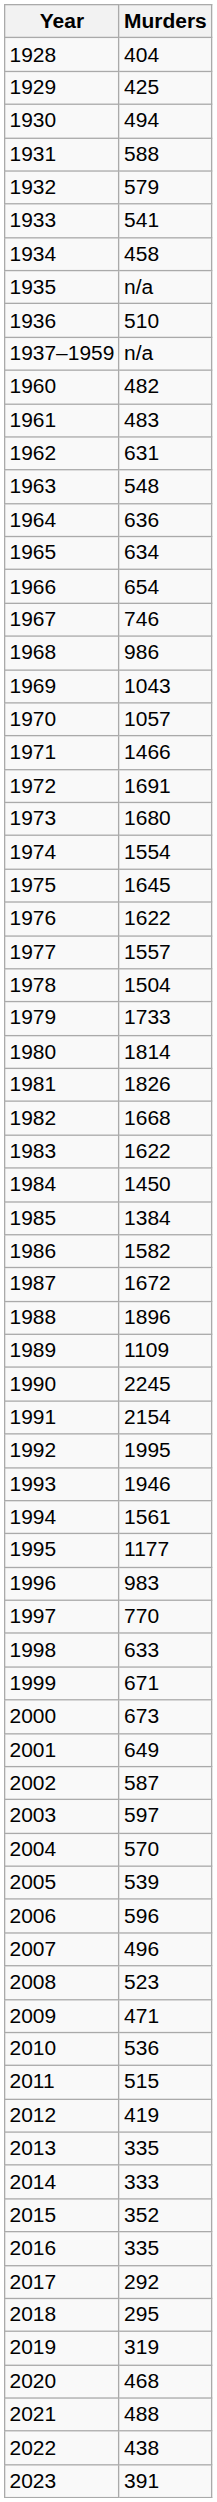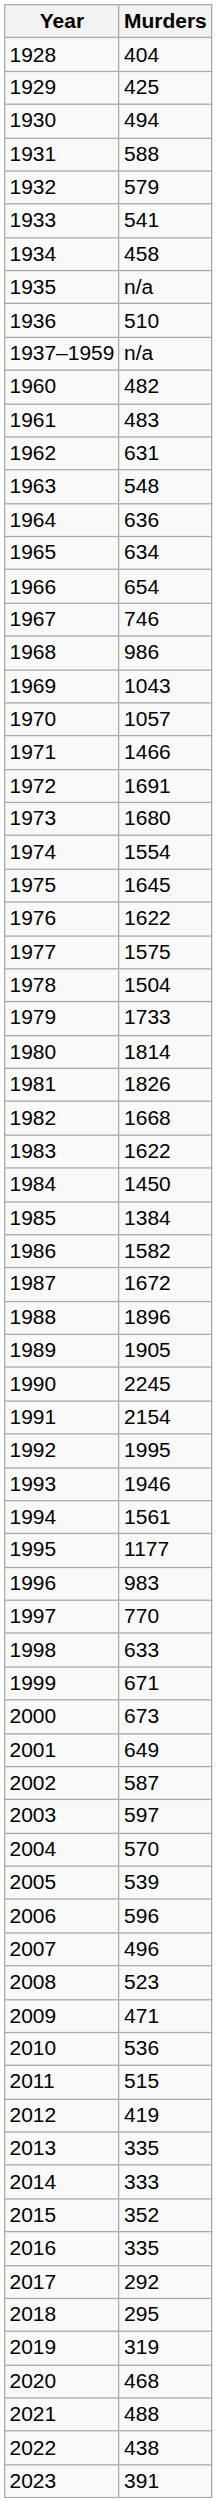1977 | Murders: 1557 -> 1575
1989 | Murders: 1109 -> 1905
